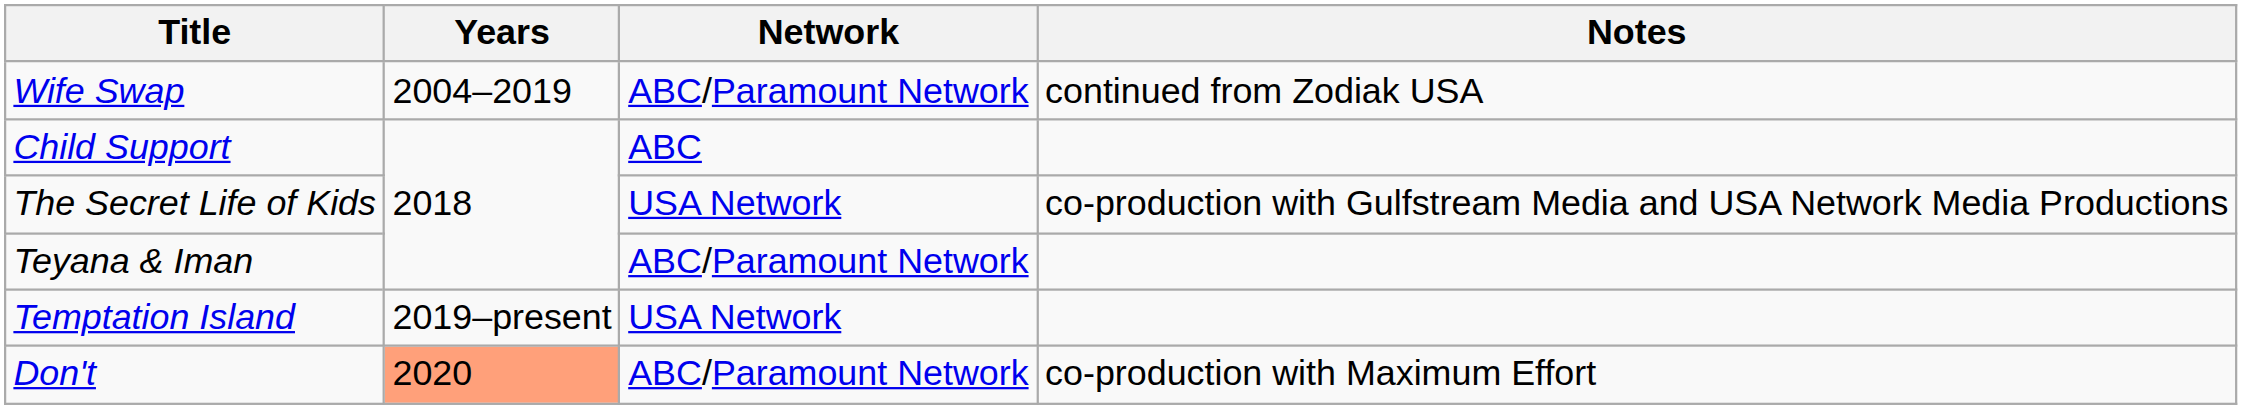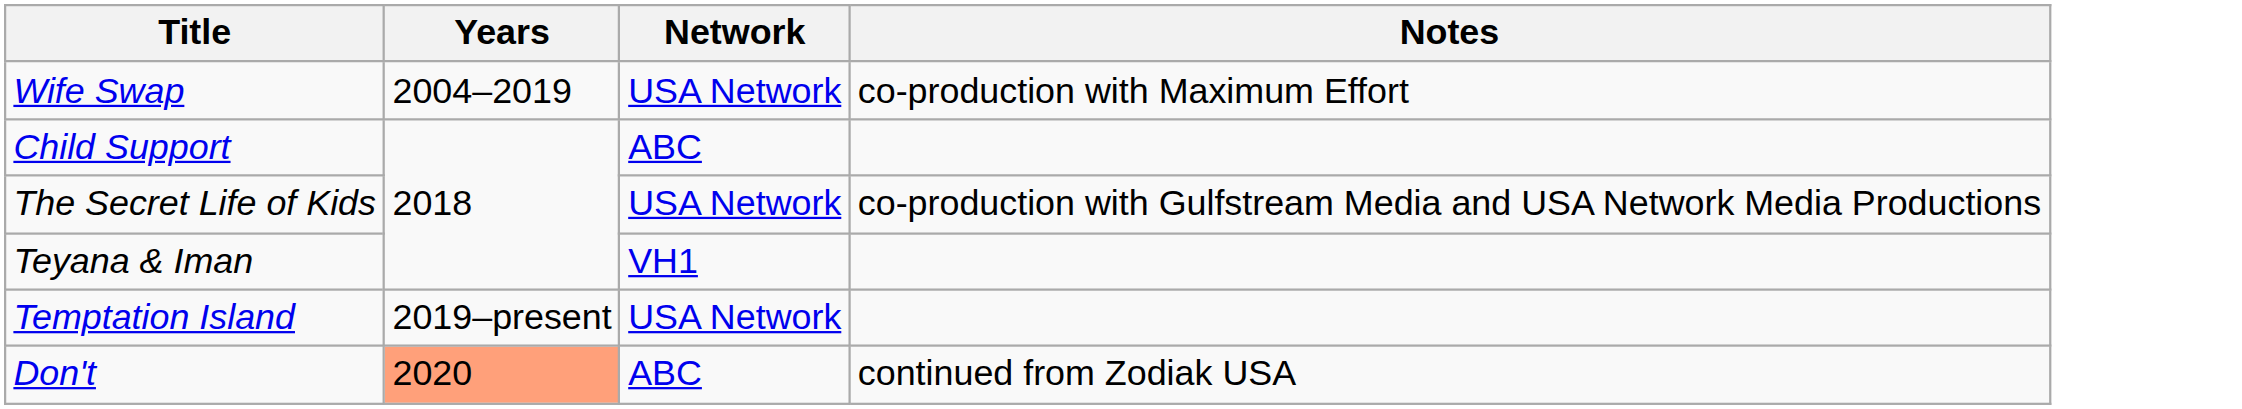Wife Swap | Network: ABC/Paramount Network -> USA Network
Wife Swap | Notes: continued from Zodiak USA -> co-production with Maximum Effort
Teyana & Iman | Network: ABC/Paramount Network -> VH1
Don't | Network: ABC/Paramount Network -> ABC
Don't | Notes: co-production with Maximum Effort -> continued from Zodiak USA
